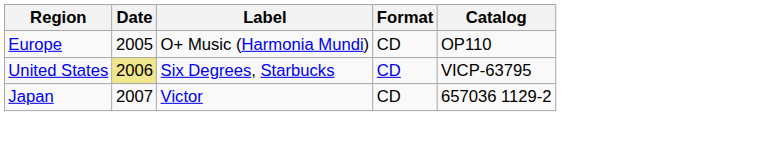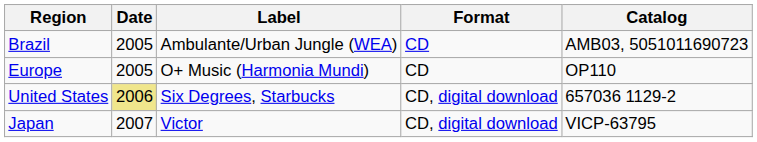+ row: Brazil | 2005 | Ambulante/Urban Jungle (WEA) | CD | AMB03, 5051011690723
United States | Format: CD -> CD, digital download
United States | Catalog: VICP-63795 -> 657036 1129-2
Japan | Format: CD -> CD, digital download
Japan | Catalog: 657036 1129-2 -> VICP-63795
